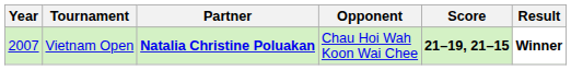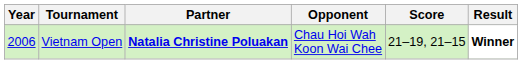Vietnam Open | Year: 2007 -> 2006
Vietnam Open | Score: bold -> normal
